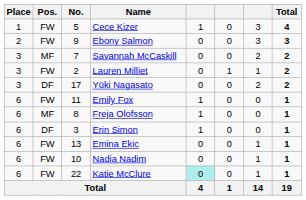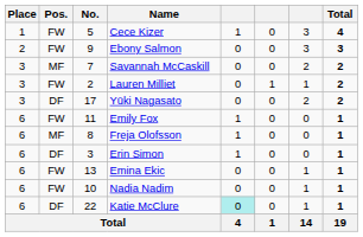Katie McClure | Pos.: FW -> DF
